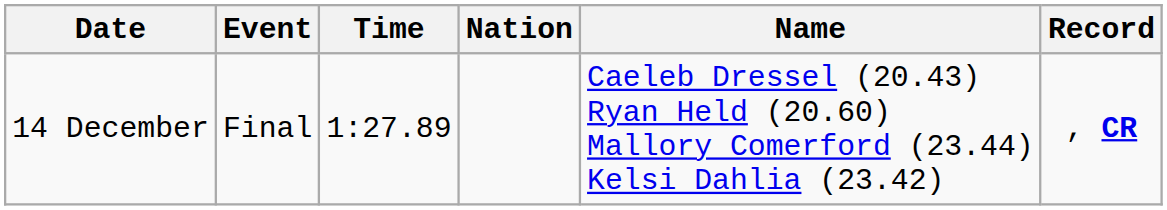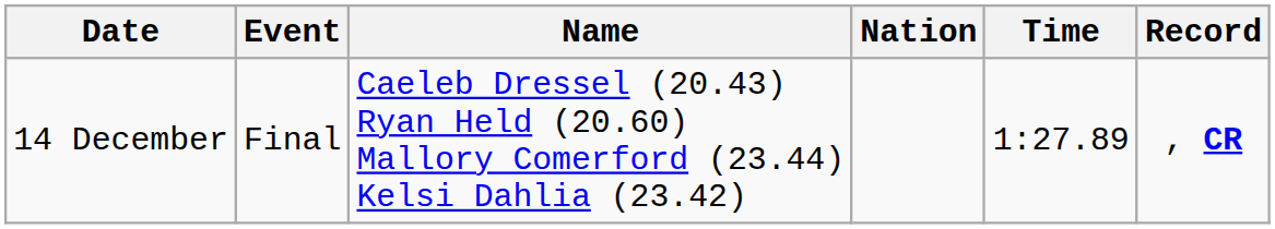columns swapped: Name <-> Time
